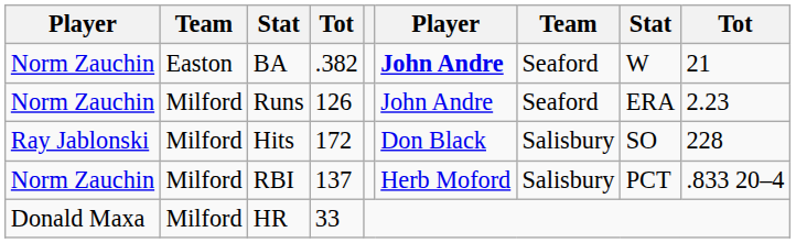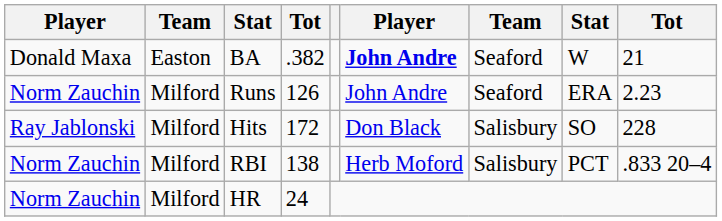BA | column 1: Norm Zauchin -> Donald Maxa
RBI | column 4: 137 -> 138
HR | column 1: Donald Maxa -> Norm Zauchin
HR | column 4: 33 -> 24
